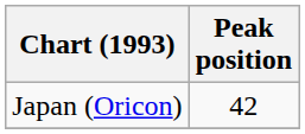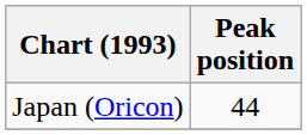Japan (Oricon) | Peak position: 42 -> 44
